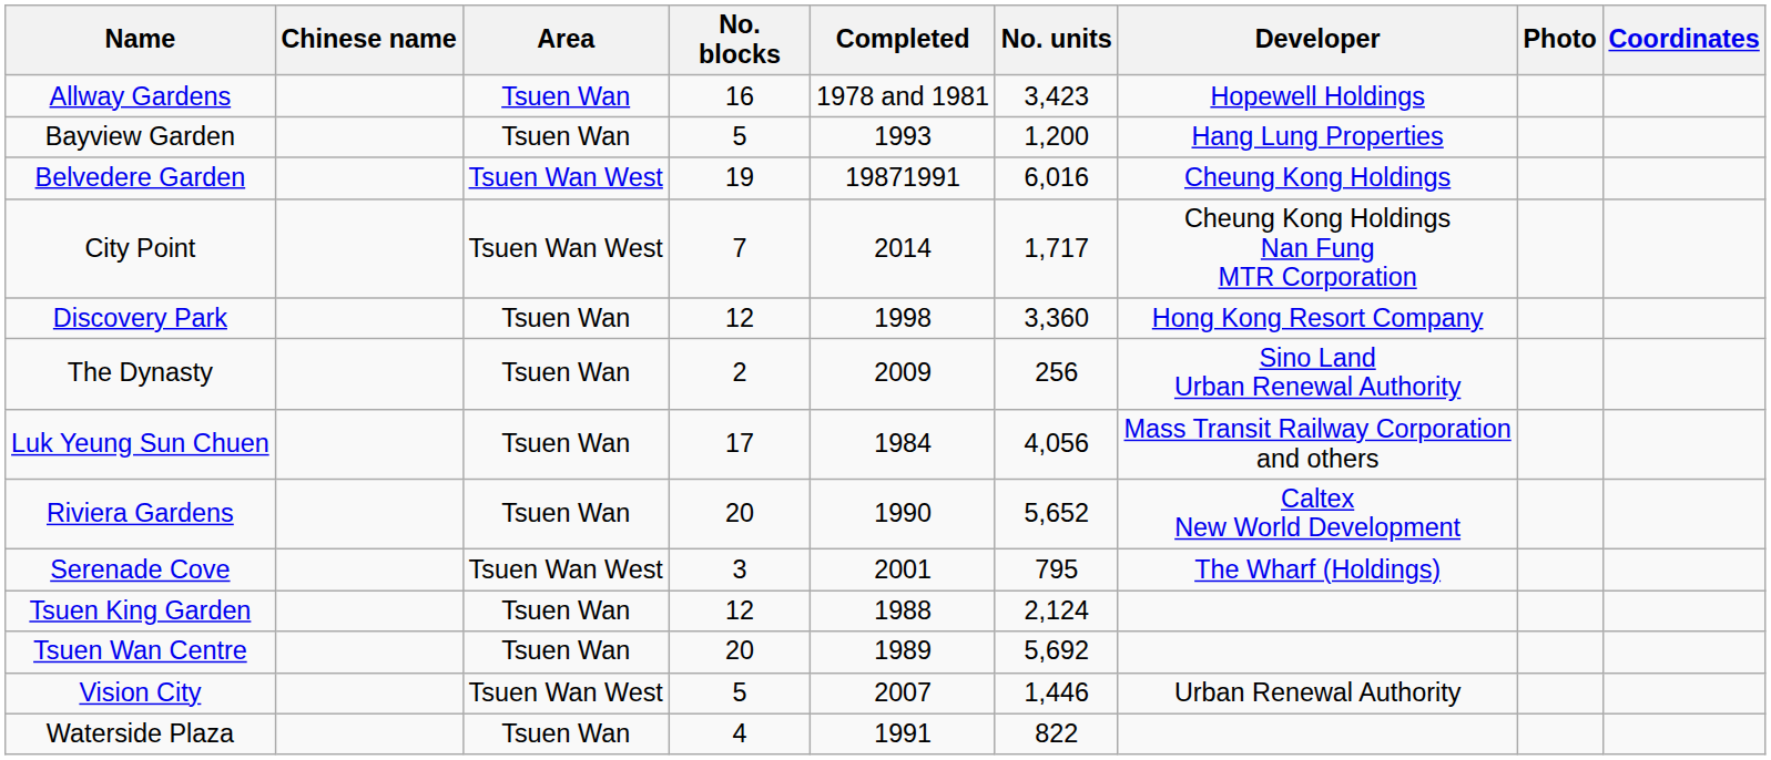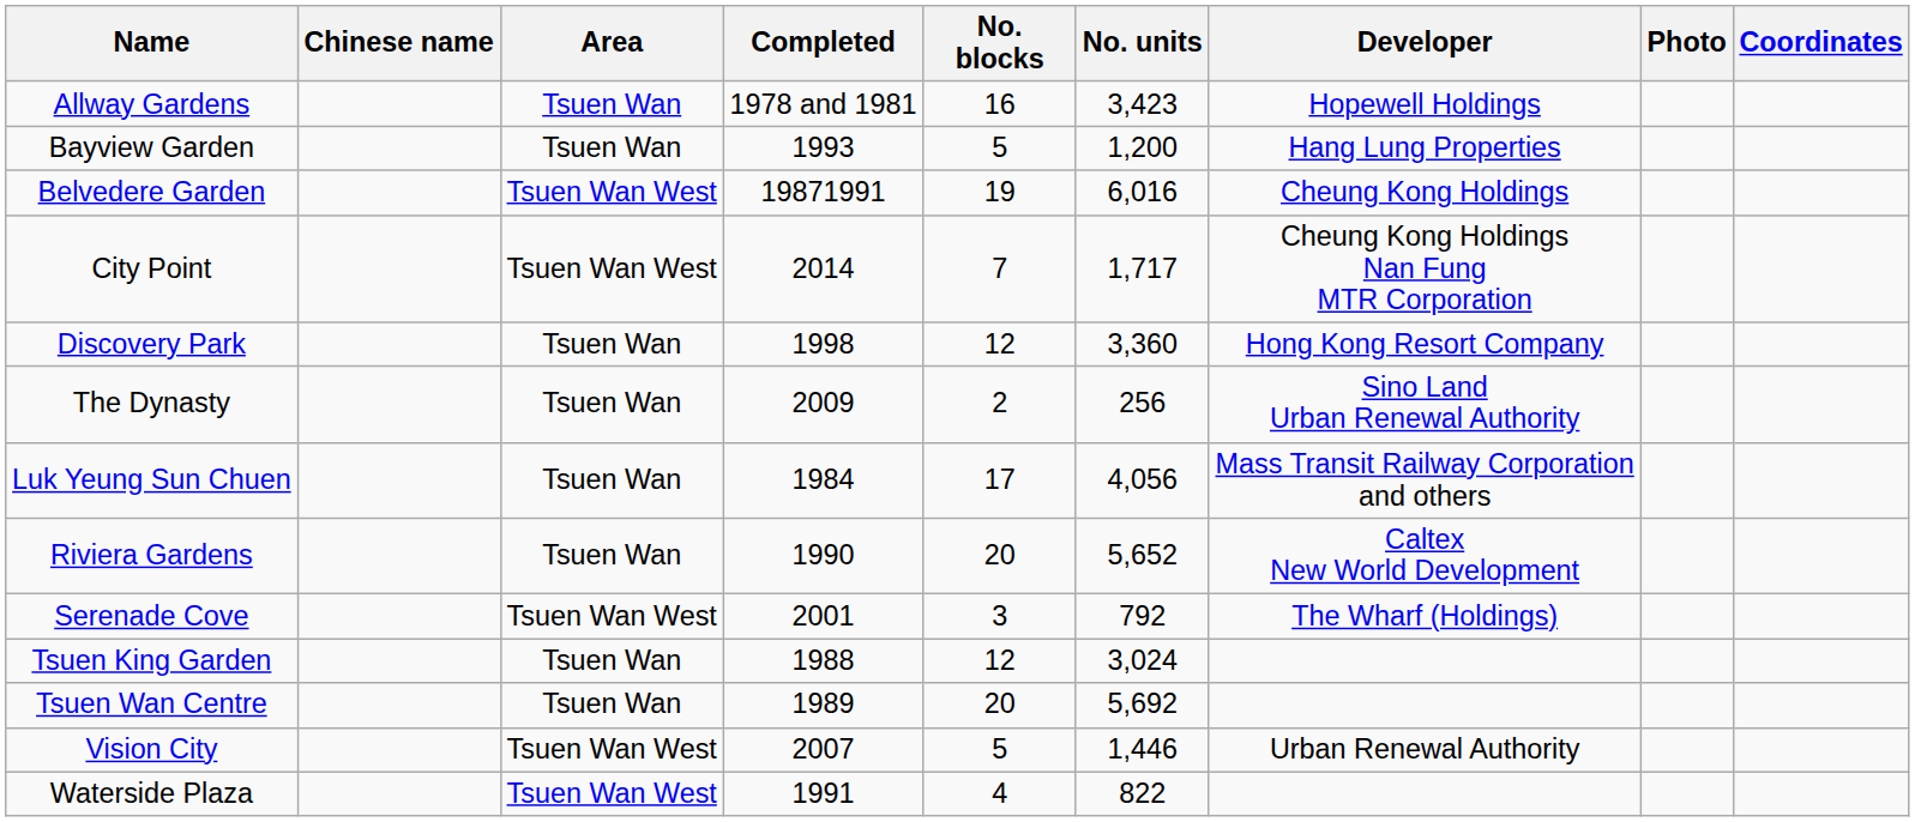columns swapped: Completed <-> No. blocks
Serenade Cove | No. units: 795 -> 792
Tsuen King Garden | No. units: 2,124 -> 3,024
Waterside Plaza | Area: Tsuen Wan -> Tsuen Wan West
